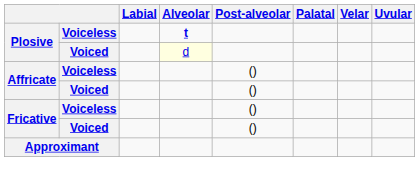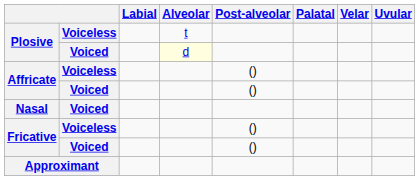Plosive / Voiceless | Alveolar: bold -> normal
+ row: Nasal | Voiced
